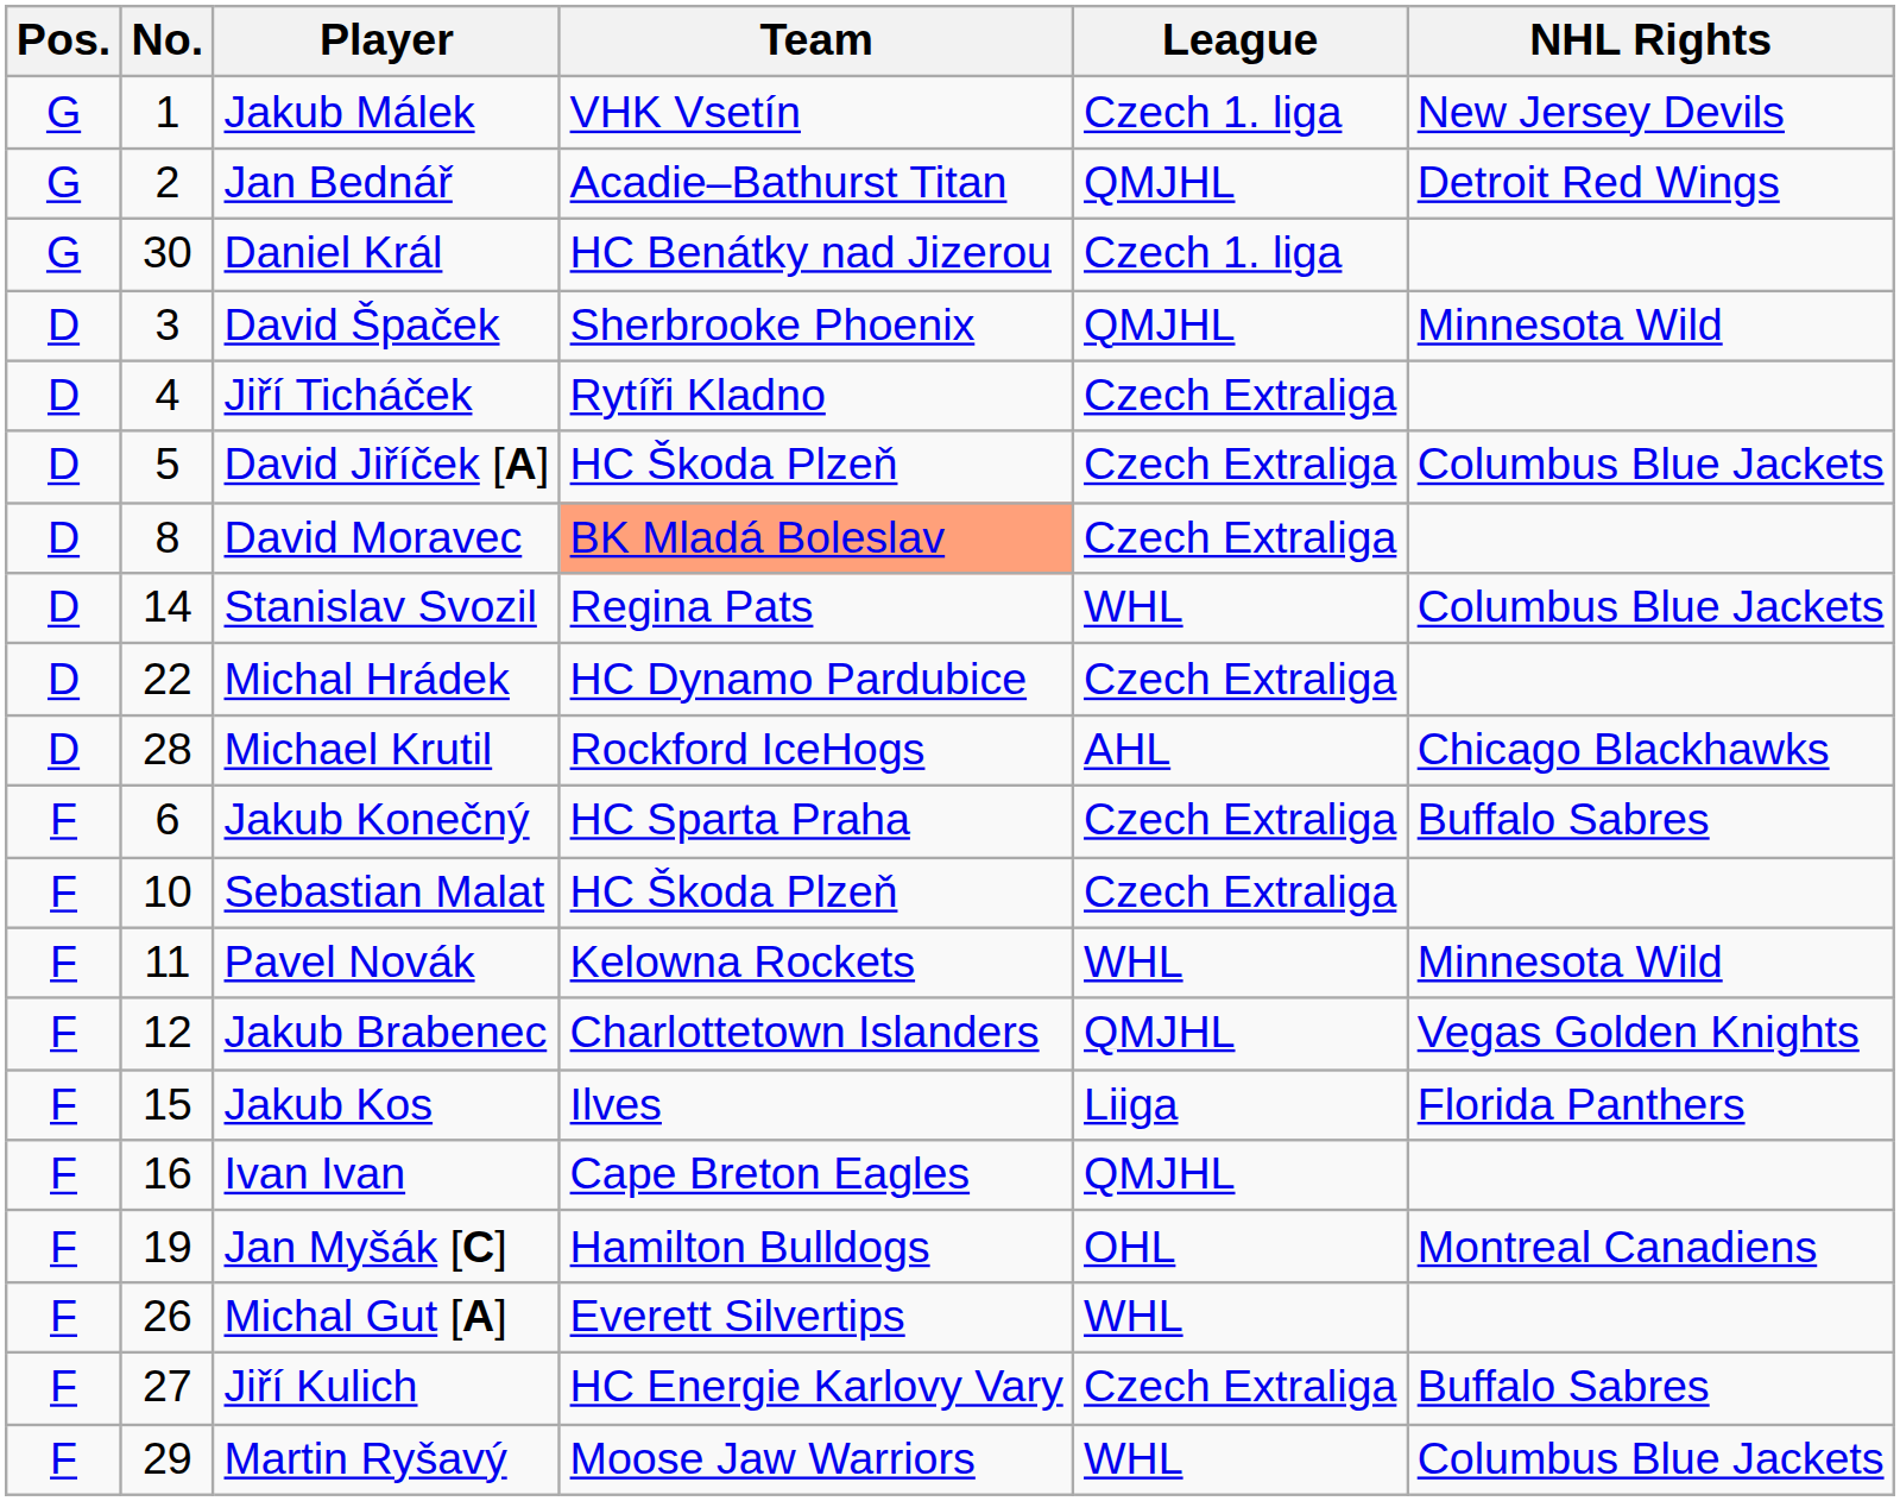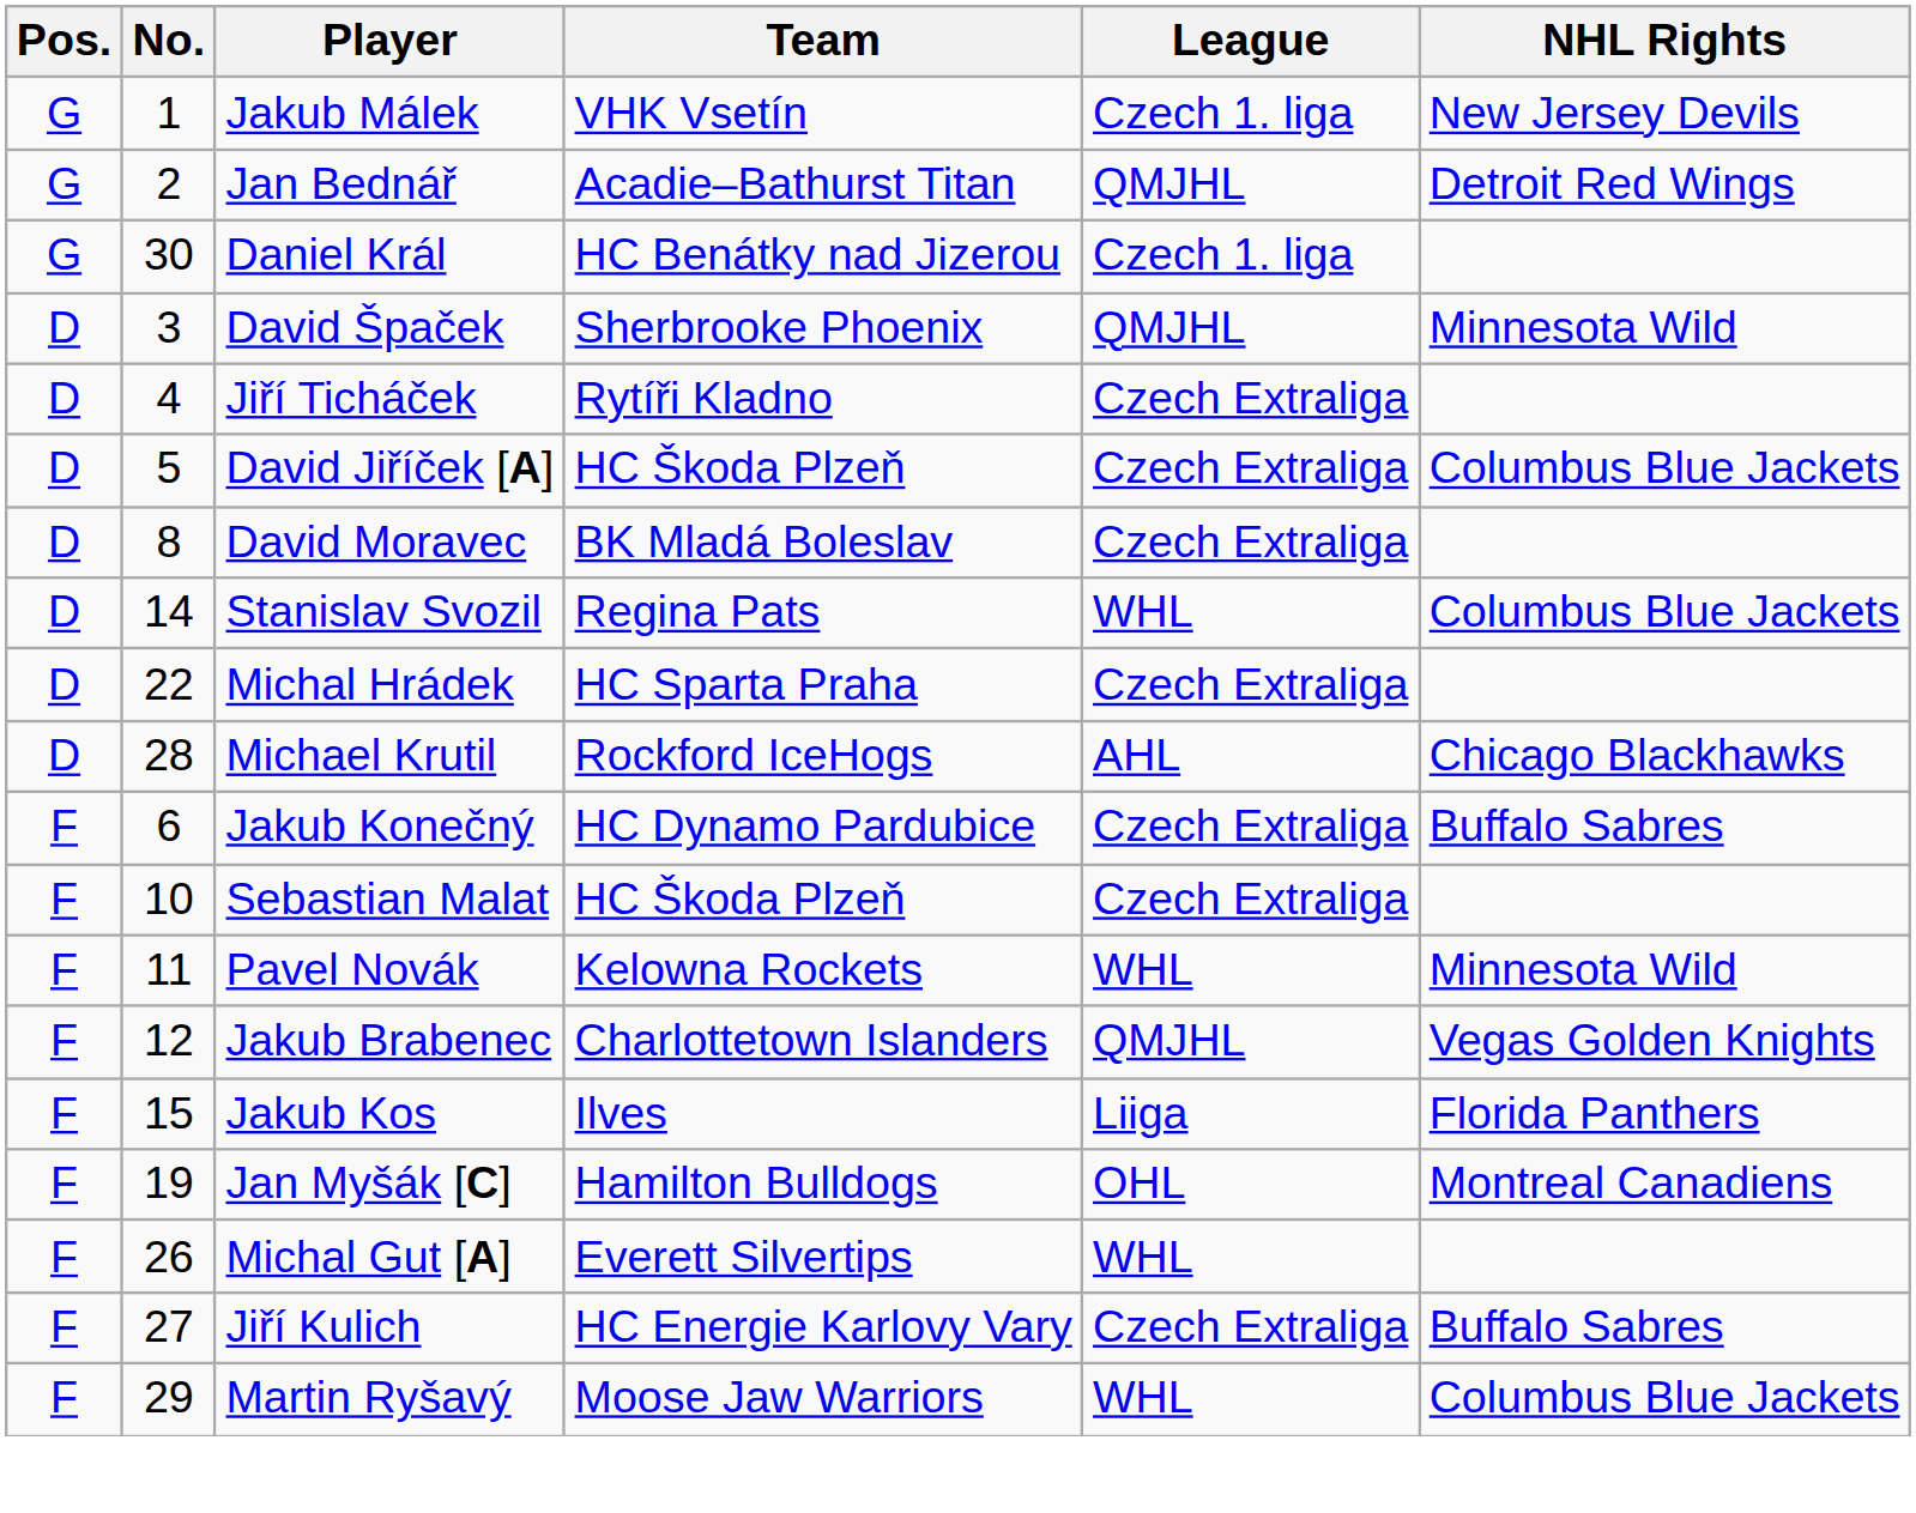David Moravec | Team: lightsalmon background -> no background
Michal Hrádek | Team: HC Dynamo Pardubice -> HC Sparta Praha
Jakub Konečný | Team: HC Sparta Praha -> HC Dynamo Pardubice
- row: F | 16 | Ivan Ivan | Cape Breton Eagles | QMJHL
